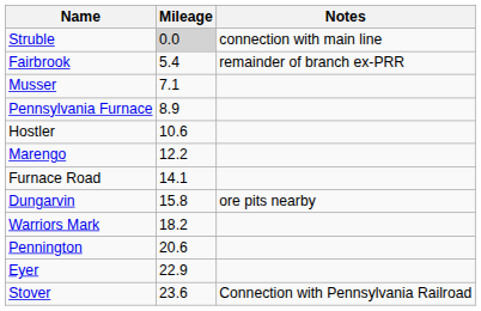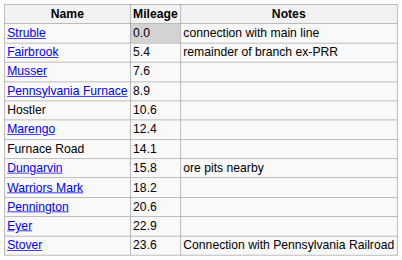Musser | Mileage: 7.1 -> 7.6
Marengo | Mileage: 12.2 -> 12.4
